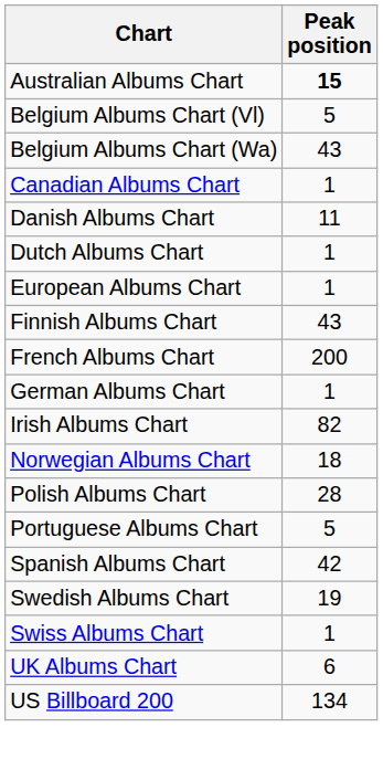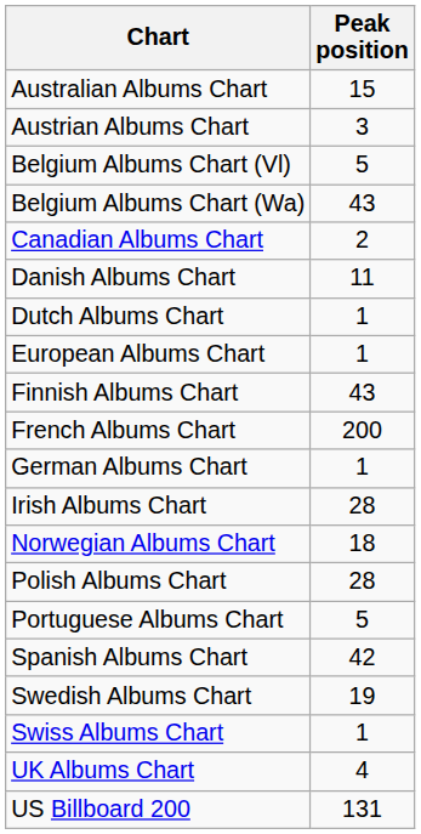Australian Albums Chart | Peak position: bold -> normal
+ row: Austrian Albums Chart | 3
Canadian Albums Chart | Peak position: 1 -> 2
Irish Albums Chart | Peak position: 82 -> 28
UK Albums Chart | Peak position: 6 -> 4
US Billboard 200 | Peak position: 134 -> 131
